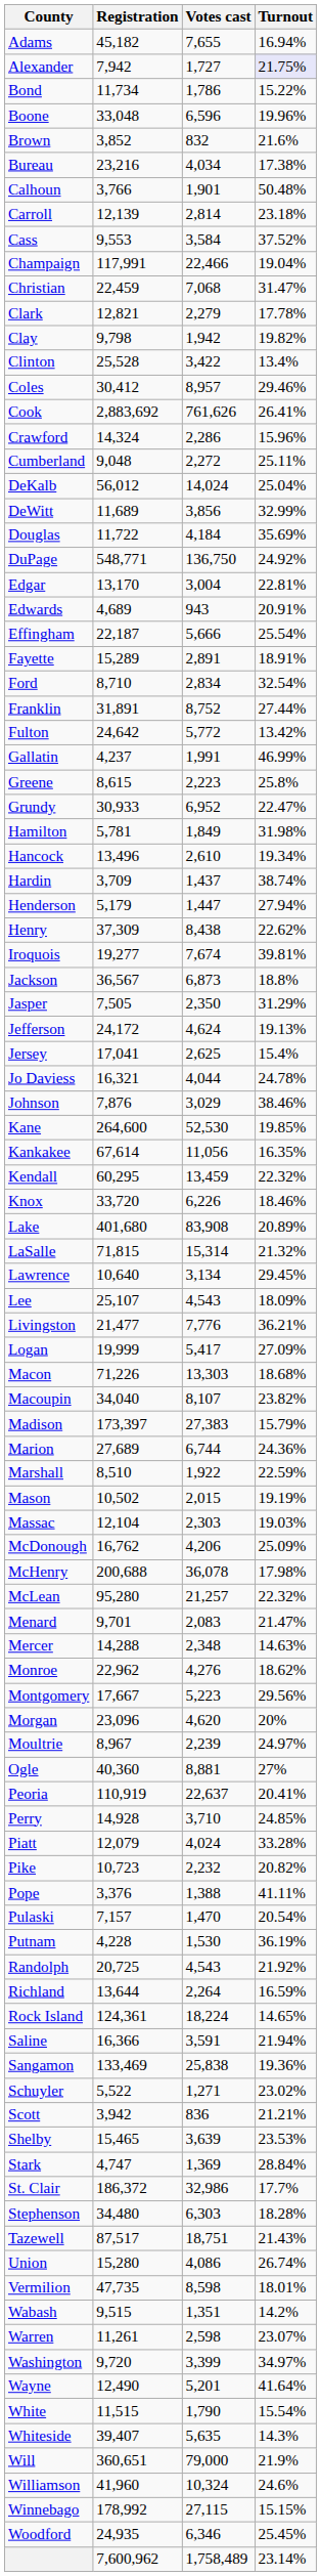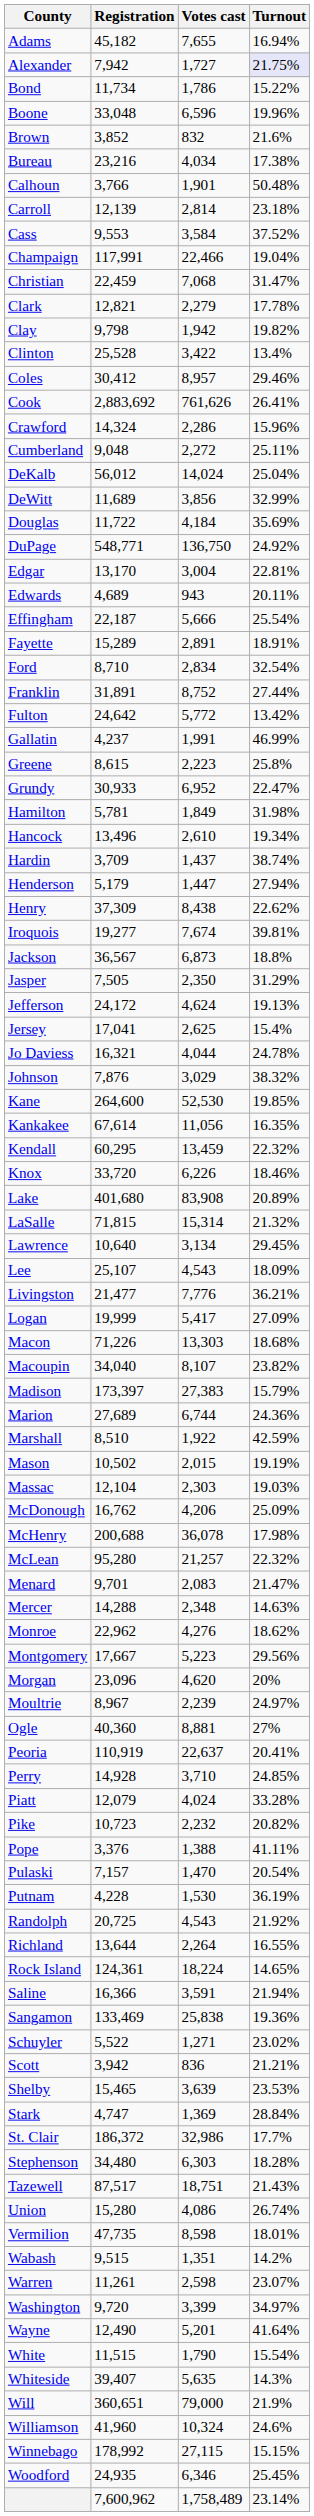Edwards | Turnout: 20.91% -> 20.11%
Johnson | Turnout: 38.46% -> 38.32%
Marshall | Turnout: 22.59% -> 42.59%
Richland | Turnout: 16.59% -> 16.55%
